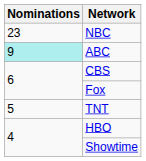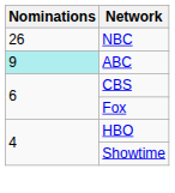NBC | Nominations: 23 -> 26
- row: 5 | TNT
